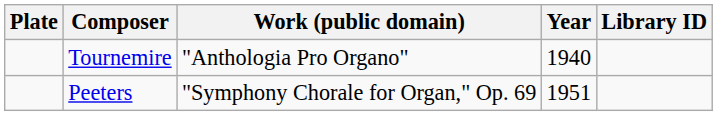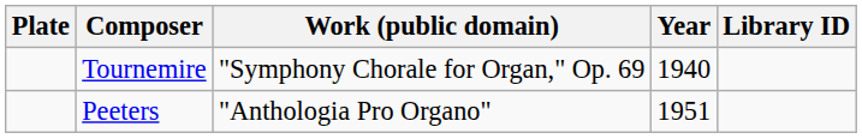Tournemire | Work (public domain): "Anthologia Pro Organo" -> "Symphony Chorale for Organ," Op. 69
Peeters | Work (public domain): "Symphony Chorale for Organ," Op. 69 -> "Anthologia Pro Organo"
